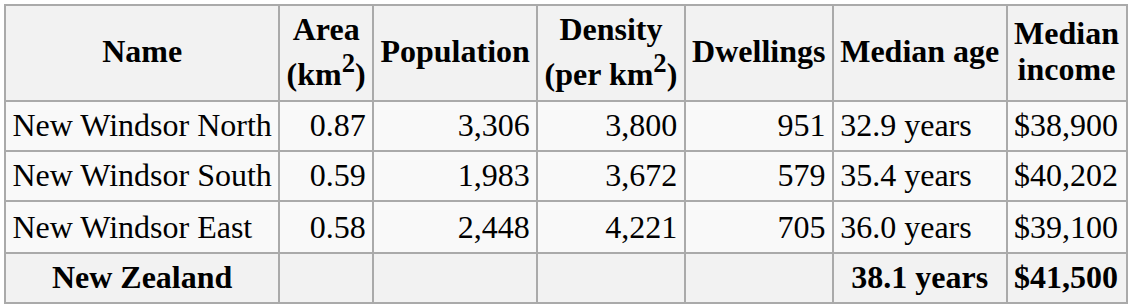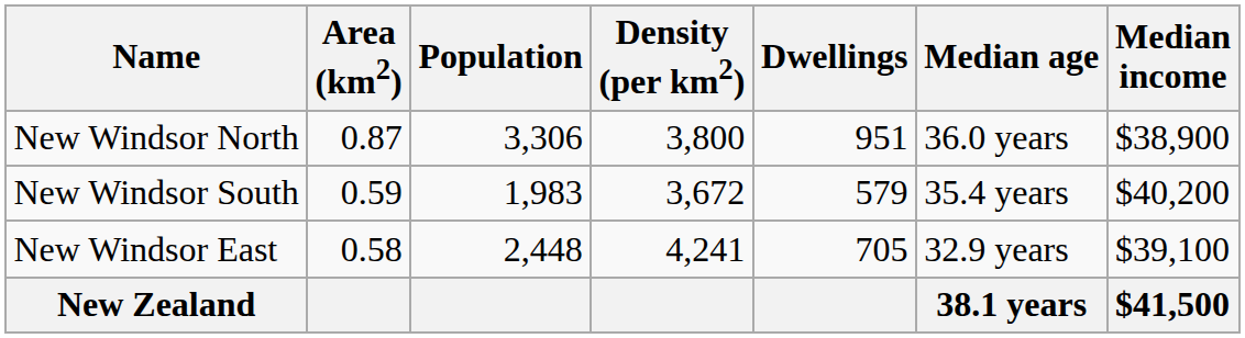New Windsor North | Median age: 32.9 years -> 36.0 years
New Windsor South | Median income: $40,202 -> $40,200
New Windsor East | Density (per km2): 4,221 -> 4,241
New Windsor East | Median age: 36.0 years -> 32.9 years
